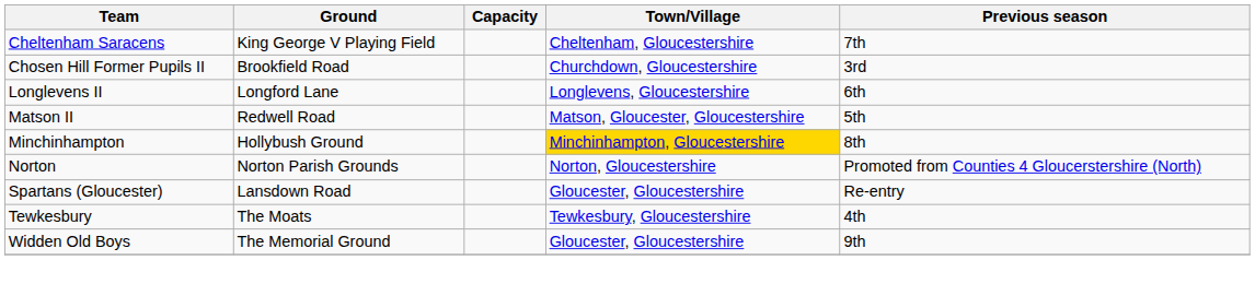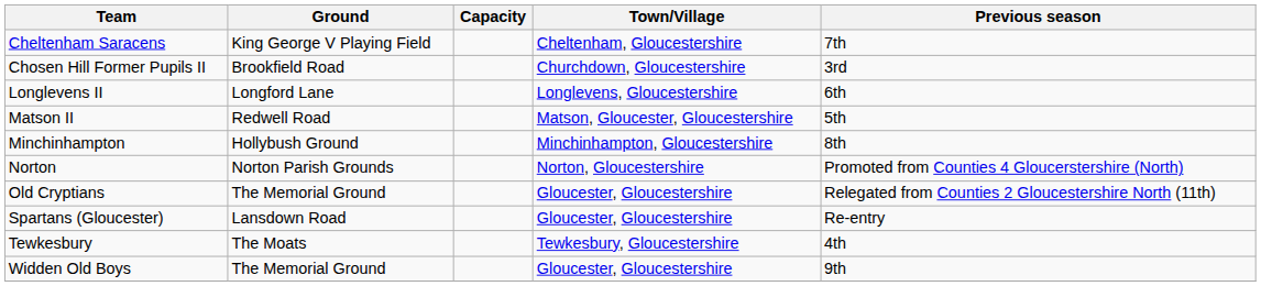Minchinhampton | Town/Village: gold background -> no background
+ row: Old Cryptians | The Memorial Ground | Gloucester, Gloucestershire | Relegated from Counties 2 Gloucestershire North (11th)
